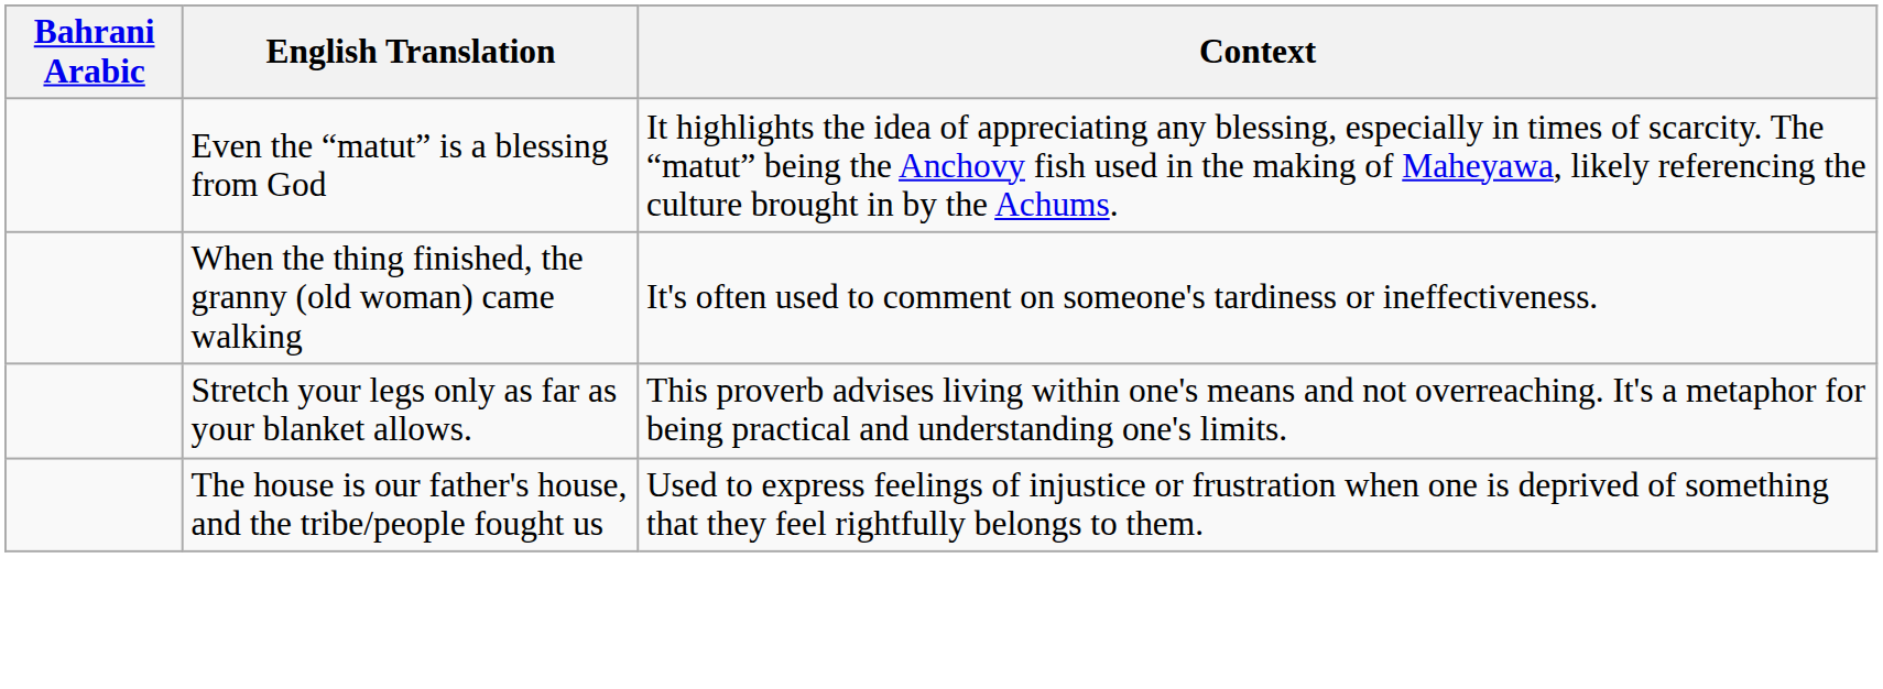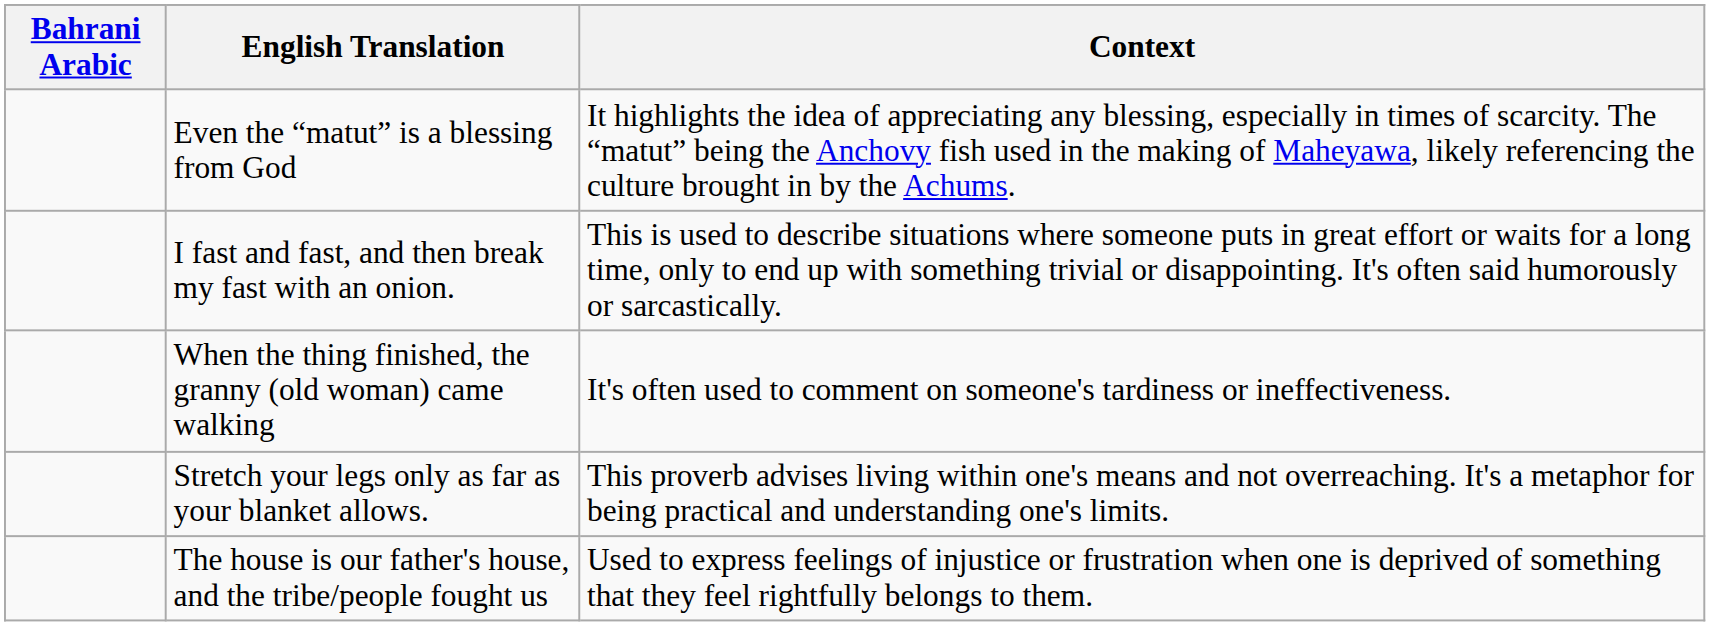+ row: I fast and fast, and then break my fast with an onion. | This is used to describe situations where someone puts in great effort or waits for a long time, only to end up with something trivial or disappointing. It's often said humorously or sarcastically.
